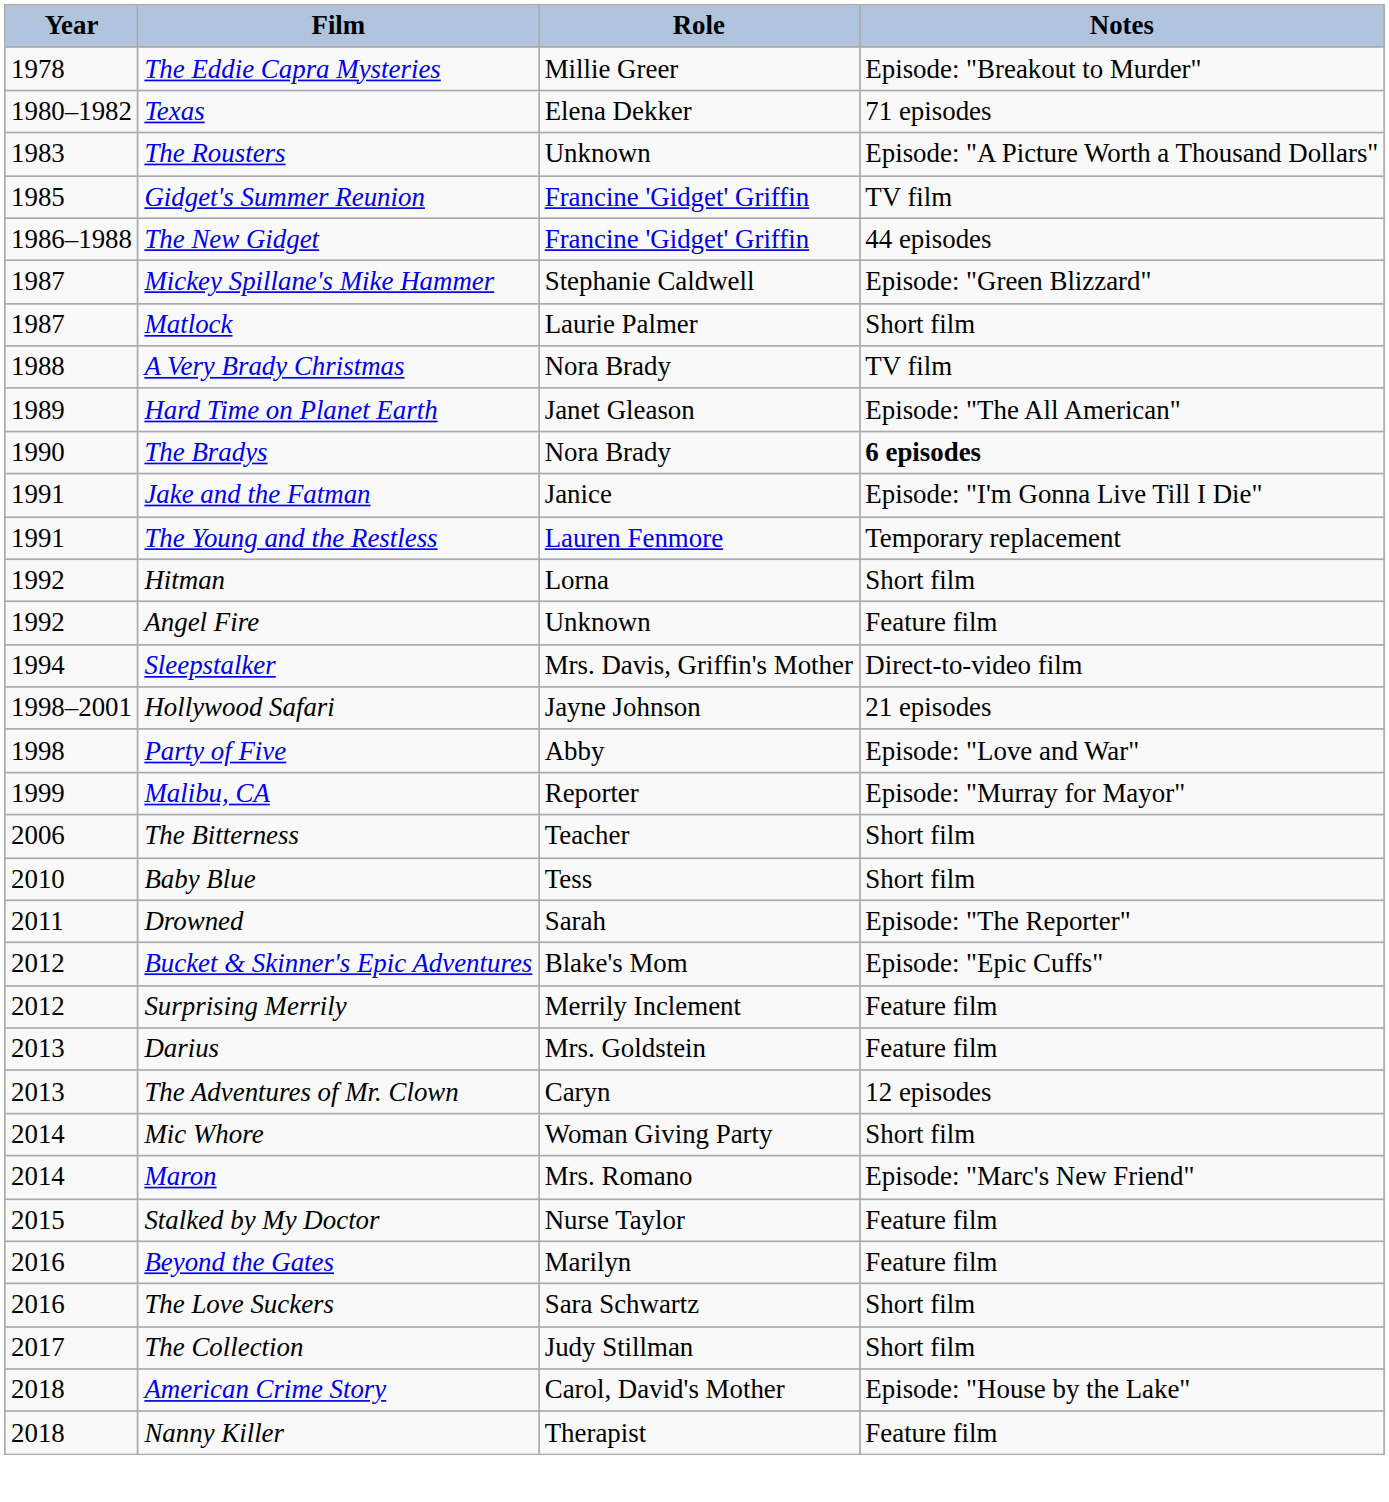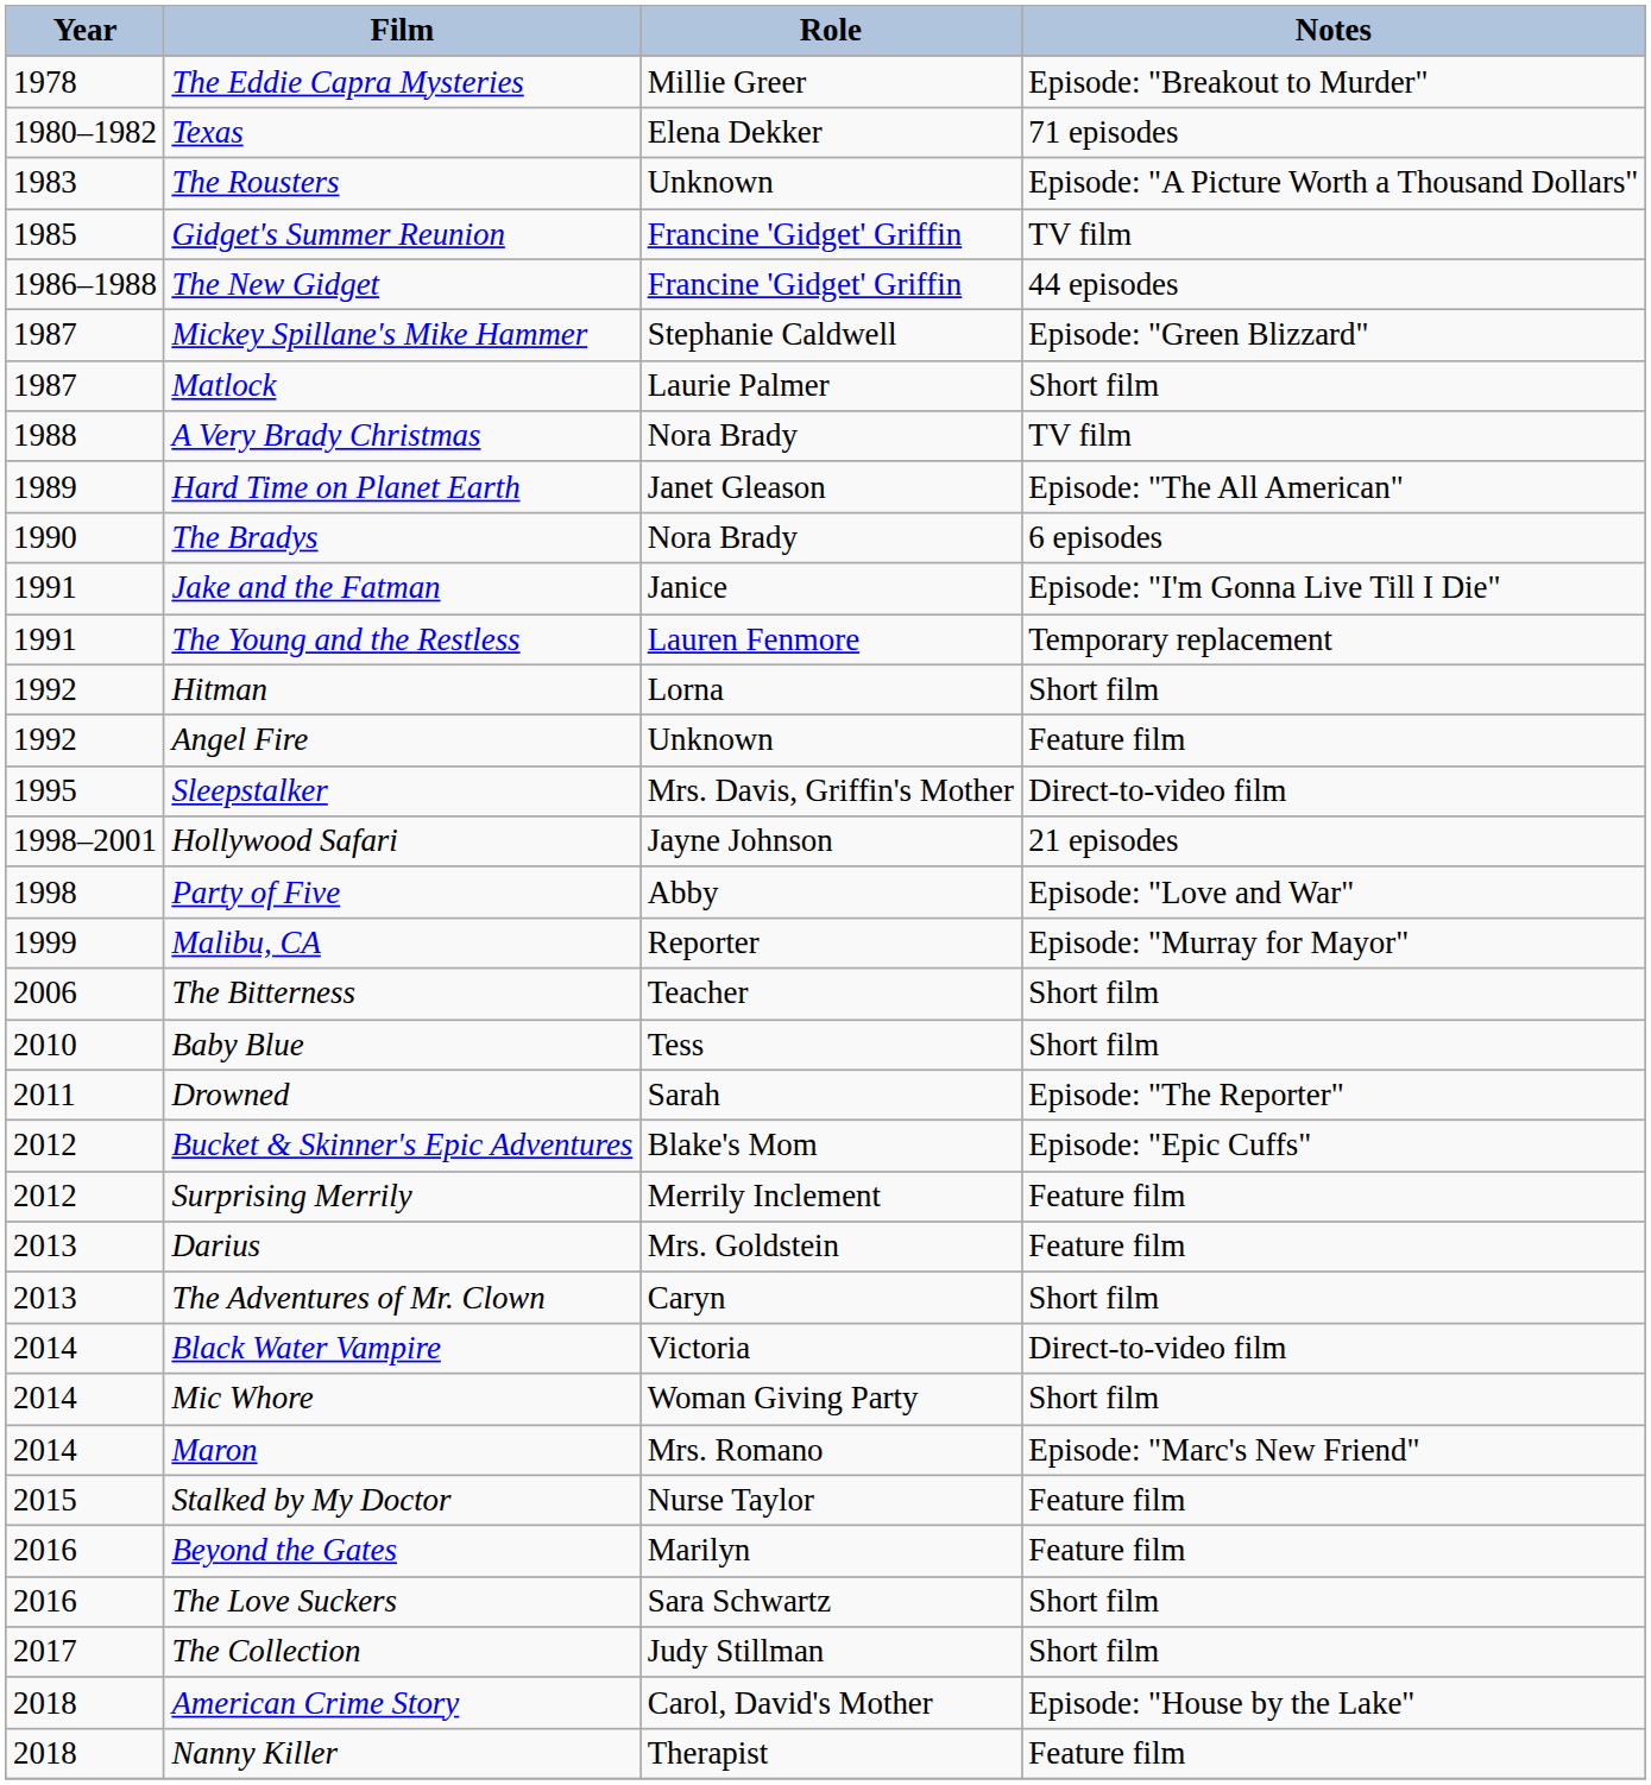The Bradys | Notes: bold -> normal
Sleepstalker | Year: 1994 -> 1995
The Adventures of Mr. Clown | Notes: 12 episodes -> Short film
+ row: 2014 | Black Water Vampire | Victoria | Direct-to-video film
